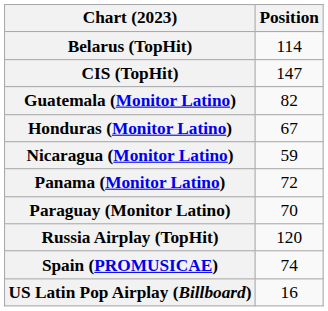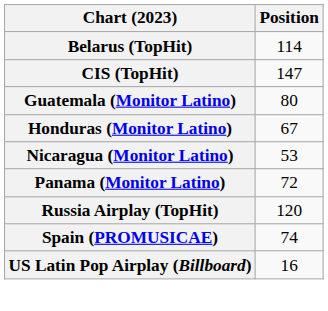Guatemala (Monitor Latino) | Position: 82 -> 80
Nicaragua (Monitor Latino) | Position: 59 -> 53
- row: Paraguay (Monitor Latino) | 70
